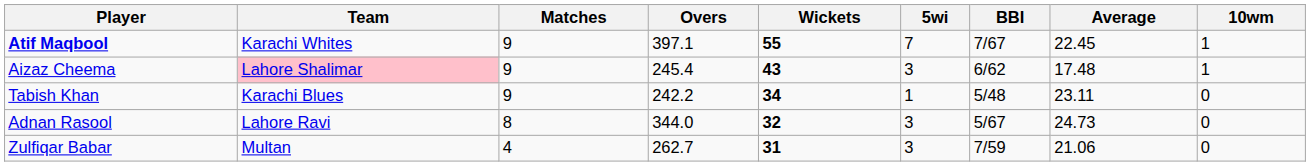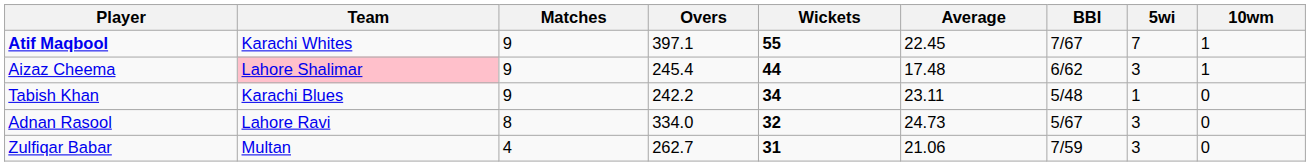columns swapped: Average <-> 5wi
Aizaz Cheema | Wickets: 43 -> 44
Adnan Rasool | Overs: 344.0 -> 334.0
